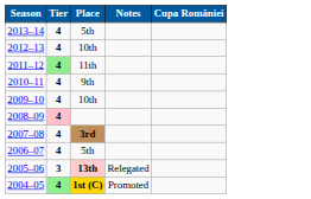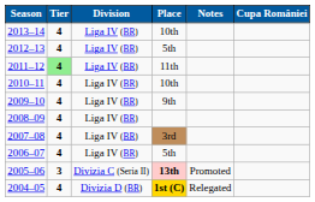+ column: Division | Liga IV (BR) | Liga IV (BR) | Liga IV (BR) | Liga IV (BR) | Liga IV (BR) | Liga IV (BR) | Liga IV (BR) | Liga IV (BR) | Divizia C (Seria II) | Divizia D (BR)
2013–14 | Place: 5th -> 10th
2012–13 | Place: 10th -> 5th
2010–11 | Place: 9th -> 10th
2009–10 | Place: 10th -> 9th
2008–09 | Tier: pink background -> no background
2007–08 | Place: bold -> normal
2005–06 | Notes: Relegated -> Promoted
2004–05 | Tier: lightgreen background -> no background
2004–05 | Notes: Promoted -> Relegated
